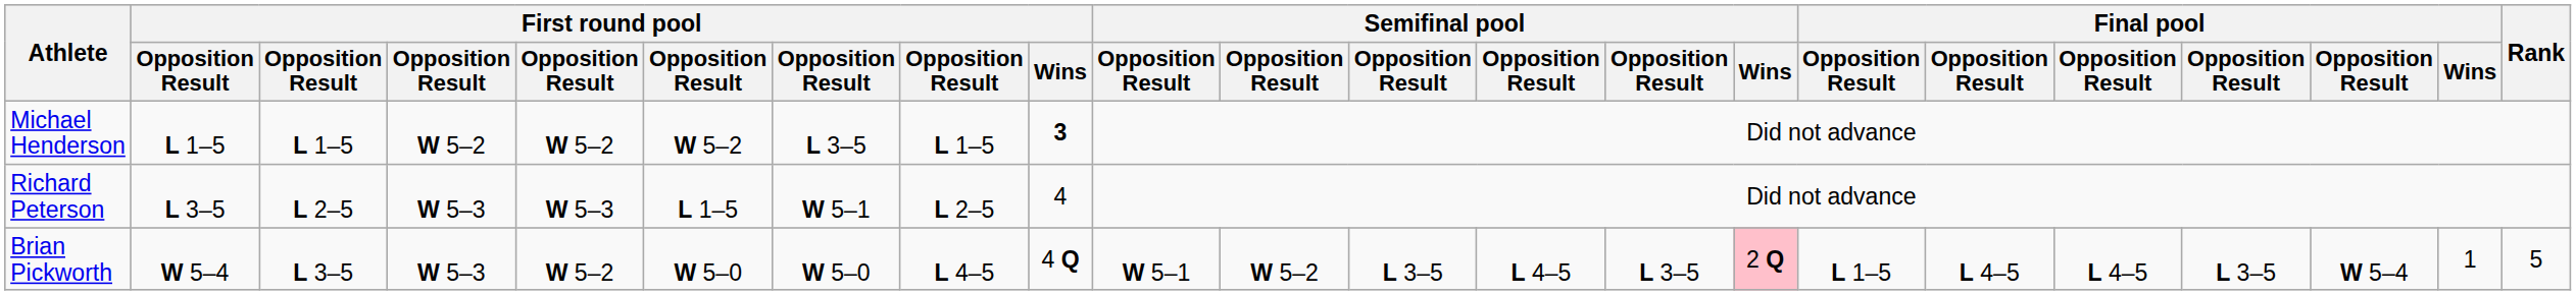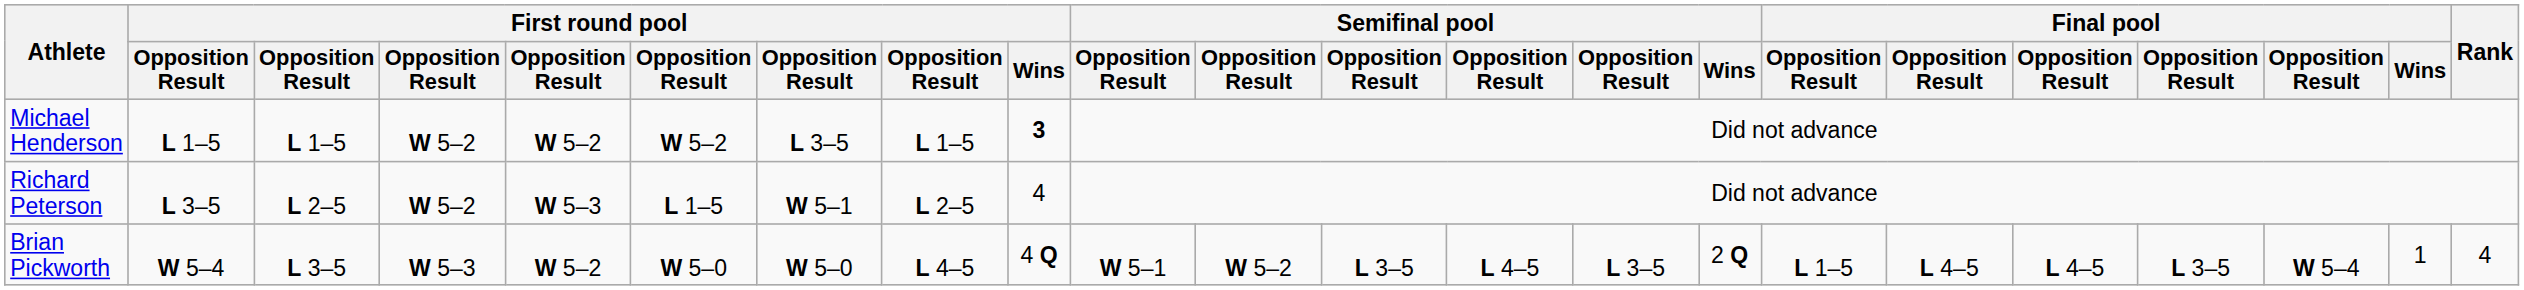Richard Peterson | column 4: W 5–3 -> W 5–2
Brian Pickworth | Semifinal pool / Wins: pink background -> no background
Brian Pickworth | Rank: 5 -> 4
